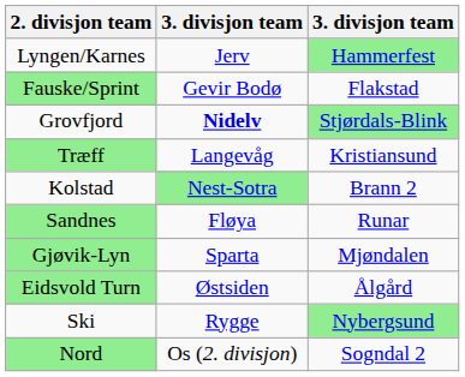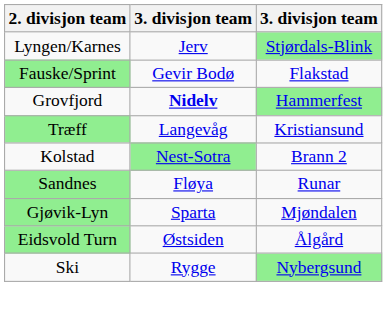Lyngen/Karnes | column 3: Hammerfest -> Stjørdals-Blink
Grovfjord | column 3: Stjørdals-Blink -> Hammerfest
- row: Nord | Os (2. divisjon) | Sogndal 2
